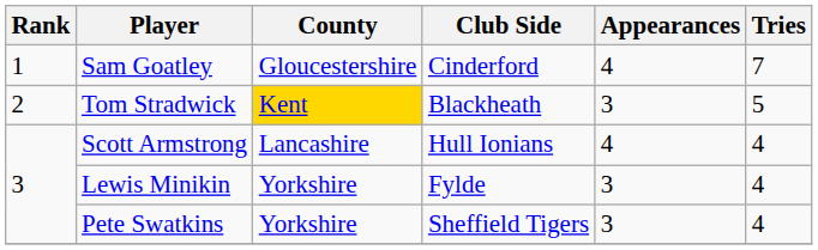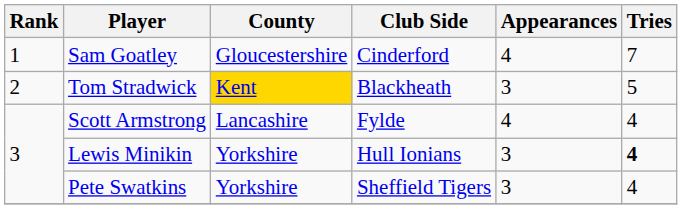Scott Armstrong | Club Side: Hull Ionians -> Fylde
Lewis Minikin | Club Side: Fylde -> Hull Ionians
Lewis Minikin | Tries: normal -> bold
